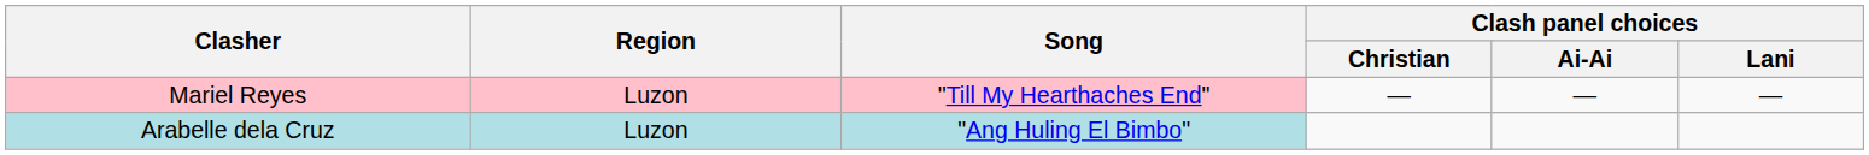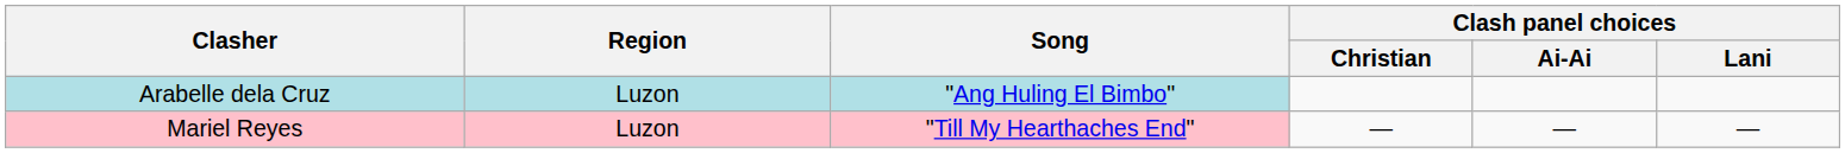rows swapped: Mariel Reyes <-> Arabelle dela Cruz
